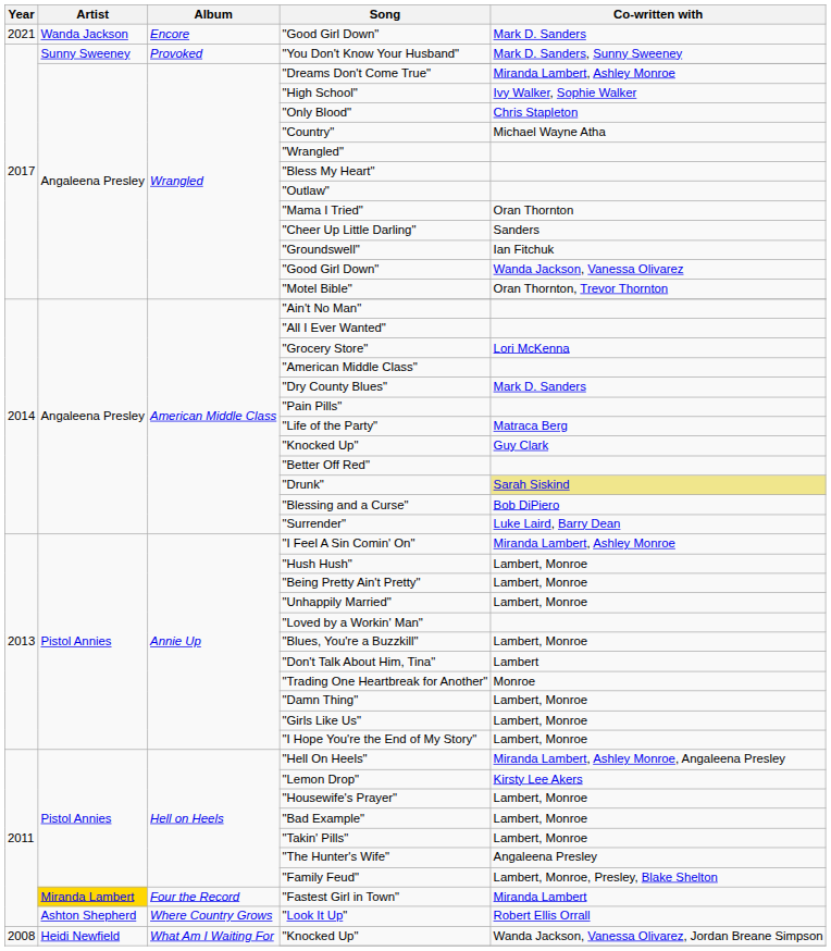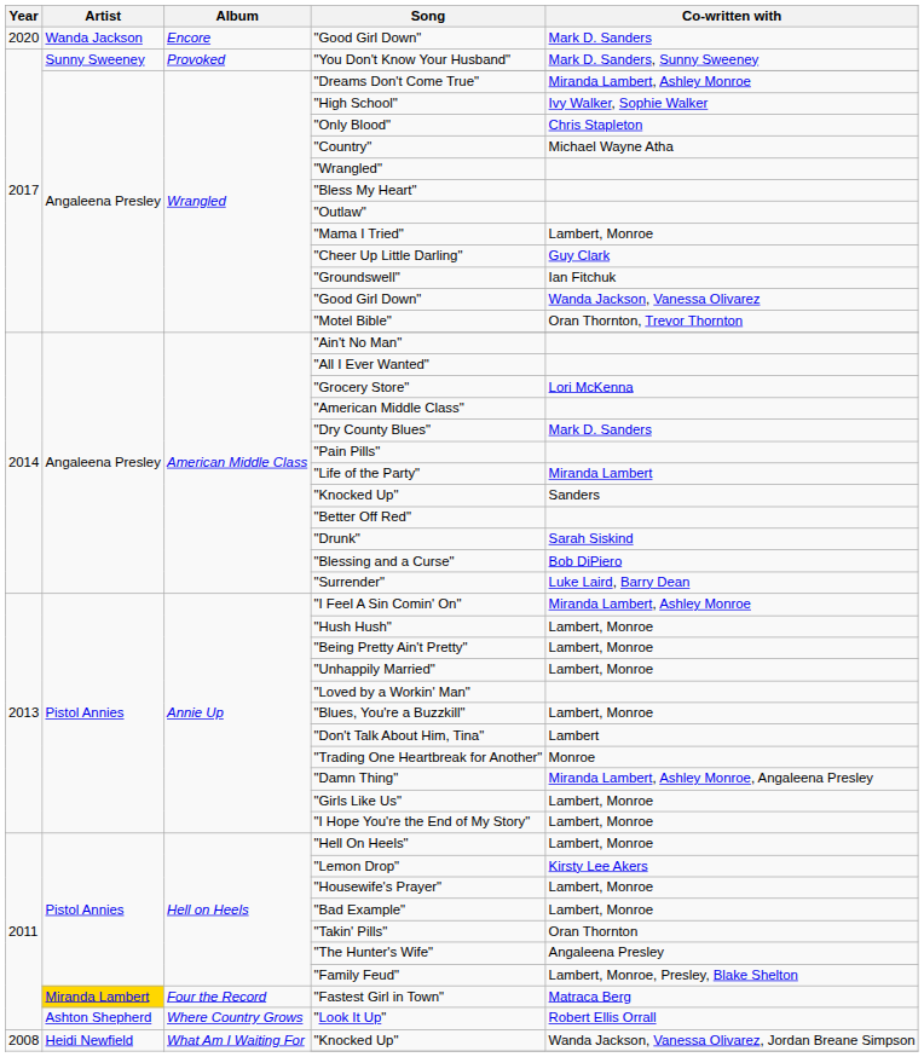Encore / "Good Girl Down" | Year: 2021 -> 2020
"Mama I Tried" | Co-written with: Oran Thornton -> Lambert, Monroe
"Cheer Up Little Darling" | Co-written with: Sanders -> Guy Clark
"Life of the Party" | Co-written with: Matraca Berg -> Miranda Lambert
American Middle Class / "Knocked Up" | Co-written with: Guy Clark -> Sanders
"Drunk" | Co-written with: khaki background -> no background
"Damn Thing" | Co-written with: Lambert, Monroe -> Miranda Lambert, Ashley Monroe, Angaleena Presley
"Hell On Heels" | Co-written with: Miranda Lambert, Ashley Monroe, Angaleena Presley -> Lambert, Monroe
"Takin' Pills" | Co-written with: Lambert, Monroe -> Oran Thornton
"Fastest Girl in Town" | Co-written with: Miranda Lambert -> Matraca Berg
